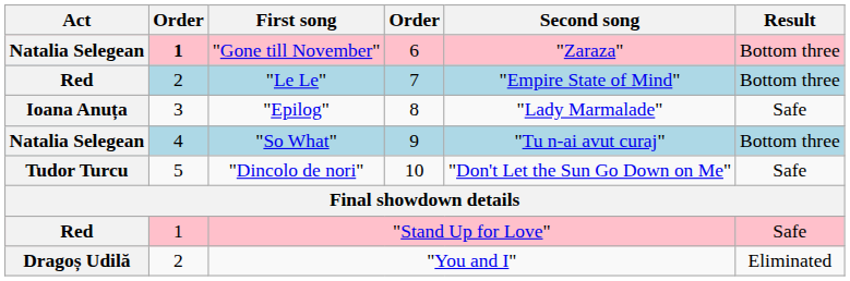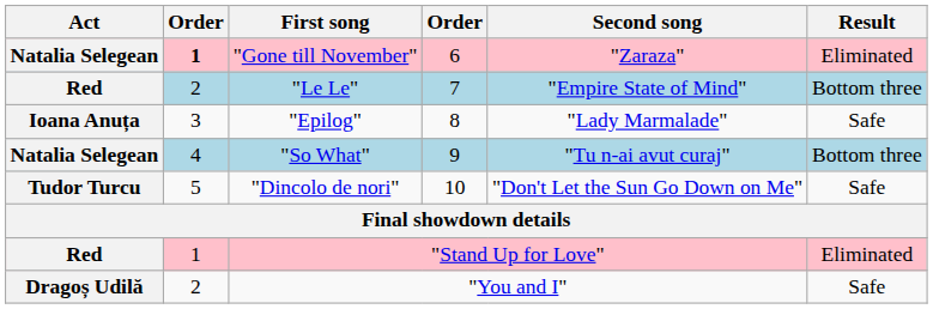"Gone till November" | Result: Bottom three -> Eliminated
"Stand Up for Love" | Result: Safe -> Eliminated
"You and I" | Result: Eliminated -> Safe
